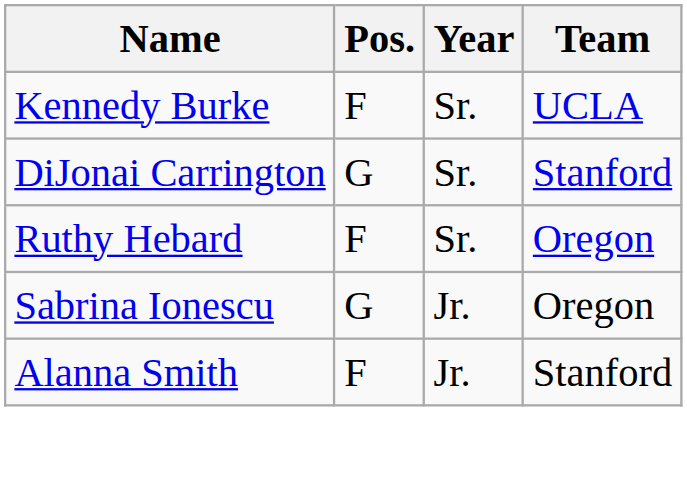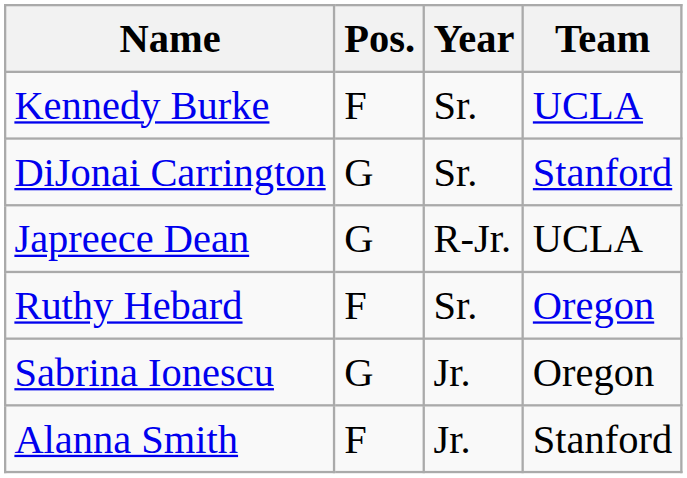+ row: Japreece Dean | G | R-Jr. | UCLA
